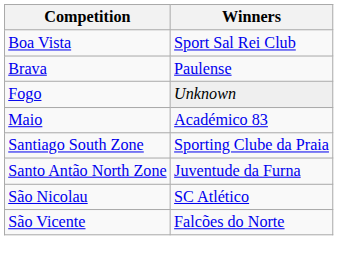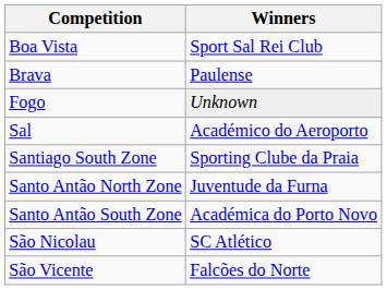- row: Maio | Académico 83
+ row: Sal | Académico do Aeroporto
+ row: Santo Antão South Zone | Académica do Porto Novo
